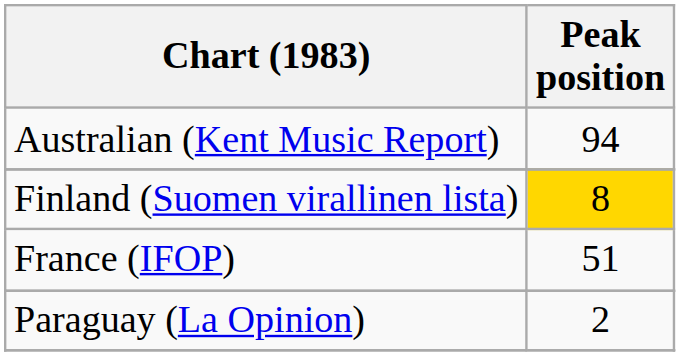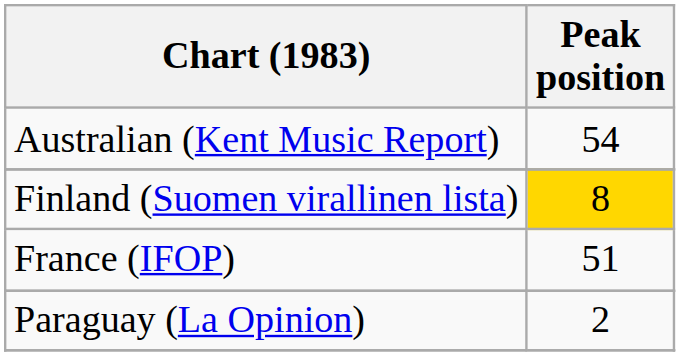Australian (Kent Music Report) | Peak position: 94 -> 54
